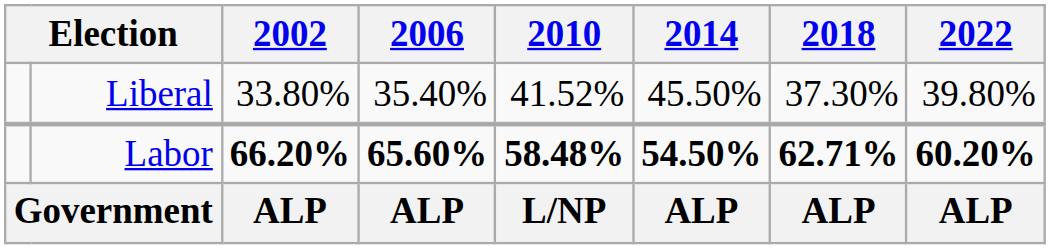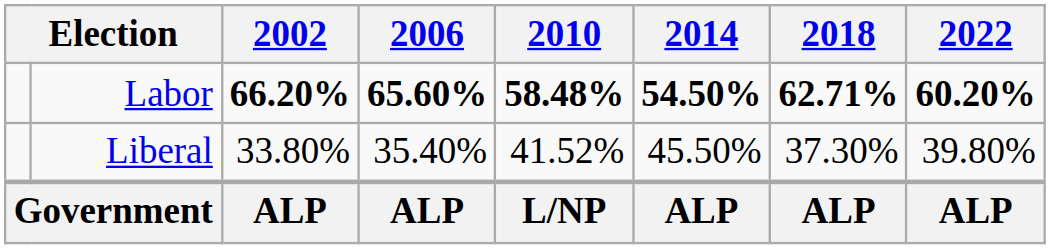rows swapped: Labor <-> Liberal
